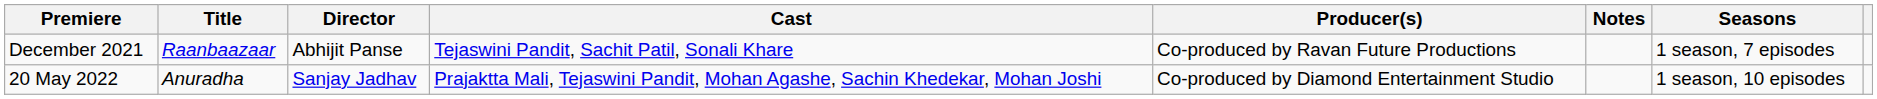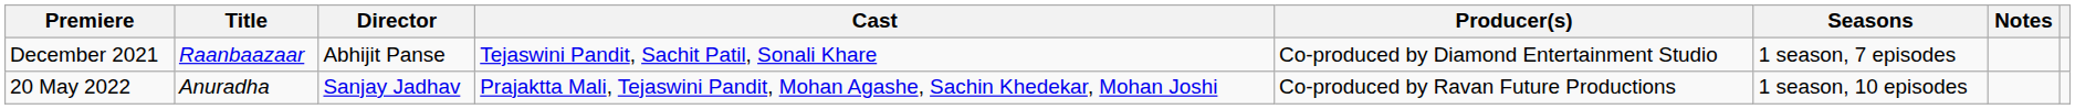columns swapped: Seasons <-> Notes
December 2021 | Producer(s): Co-produced by Ravan Future Productions -> Co-produced by Diamond Entertainment Studio
20 May 2022 | Producer(s): Co-produced by Diamond Entertainment Studio -> Co-produced by Ravan Future Productions
